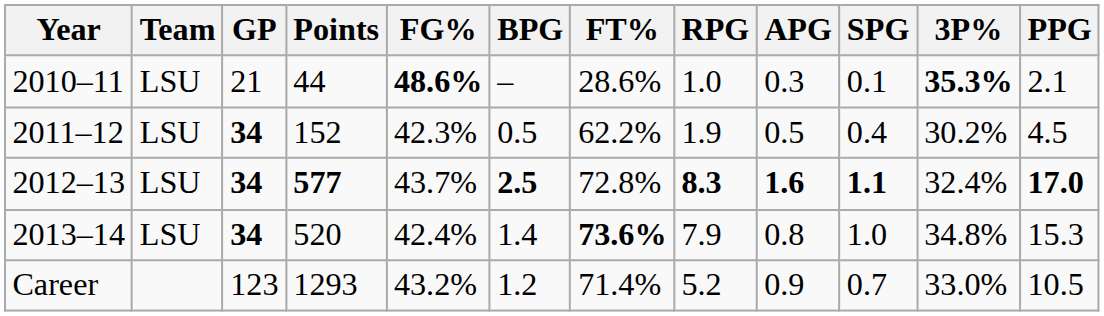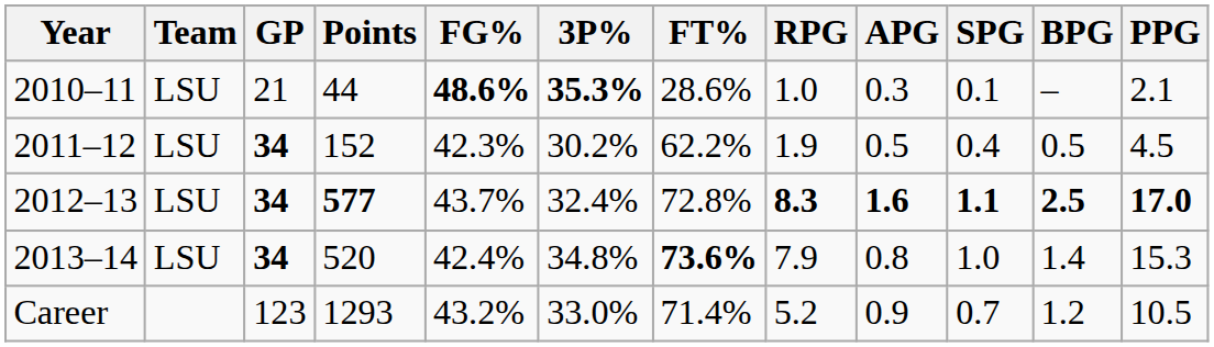columns swapped: 3P% <-> BPG
